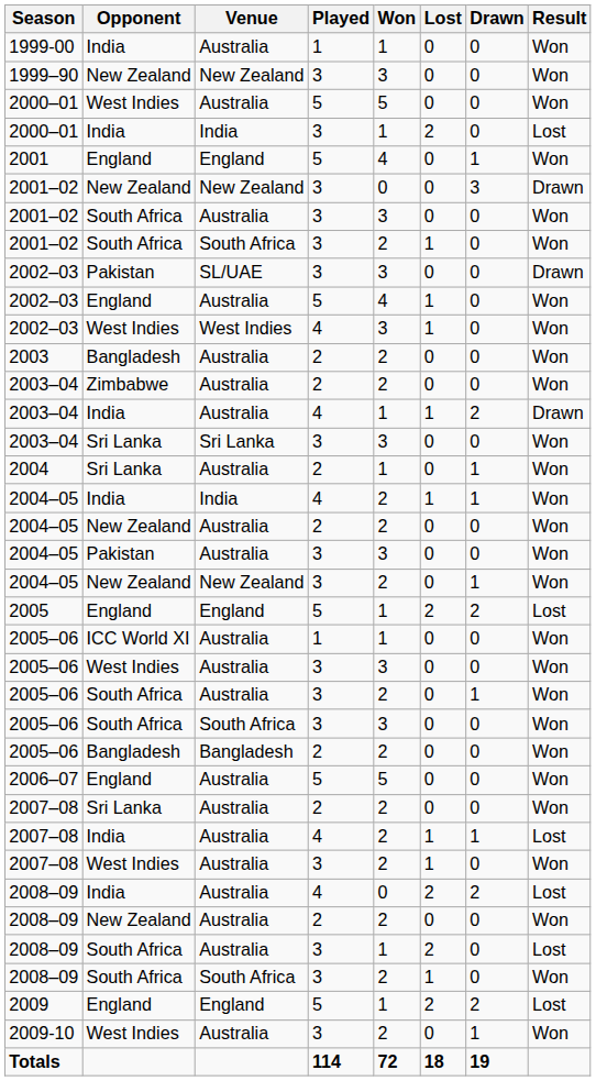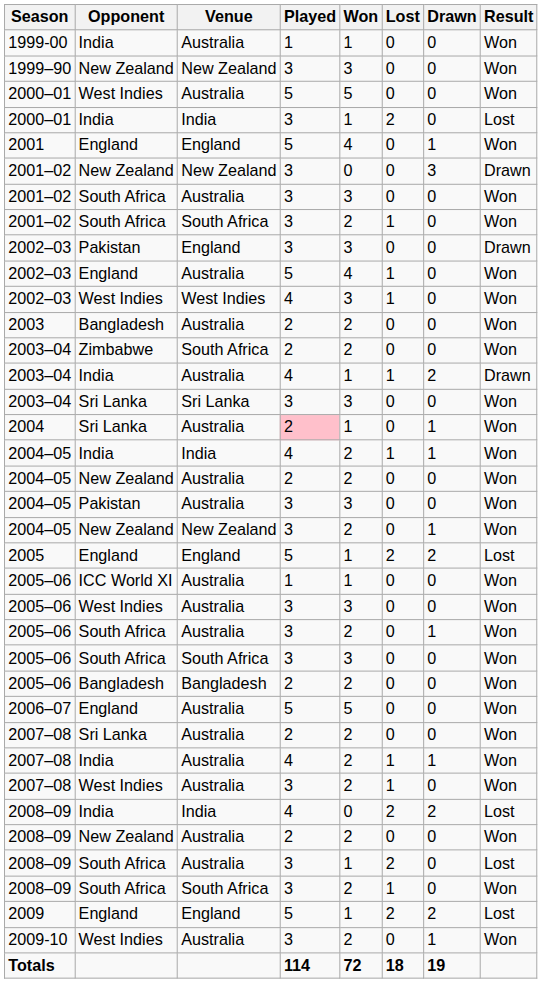2002–03 / Pakistan | Venue: SL/UAE -> England
2003–04 / Zimbabwe | Venue: Australia -> South Africa
2004 | Played: no background -> pink background
2007–08 / India | Result: Lost -> Won
2008–09 / India | Venue: Australia -> India
